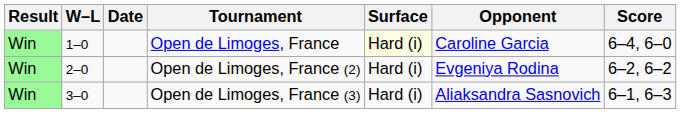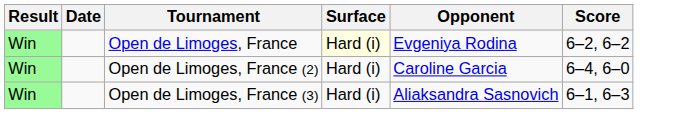- column: W–L | 1–0 | 2–0 | 3–0
Open de Limoges, France | Opponent: Caroline Garcia -> Evgeniya Rodina
Open de Limoges, France | Score: 6–4, 6–0 -> 6–2, 6–2
Open de Limoges, France (2) | Opponent: Evgeniya Rodina -> Caroline Garcia
Open de Limoges, France (2) | Score: 6–2, 6–2 -> 6–4, 6–0
